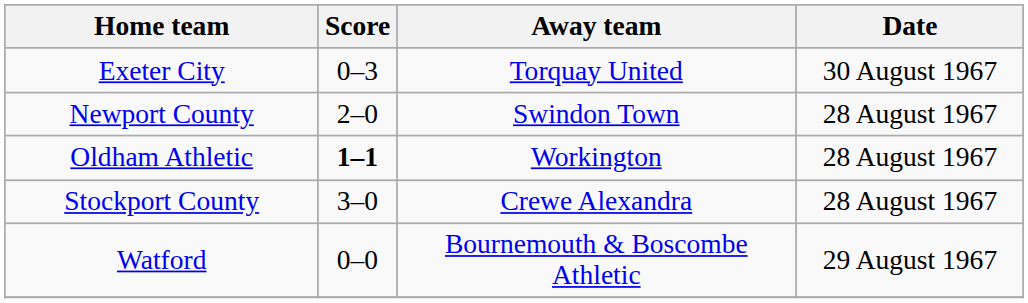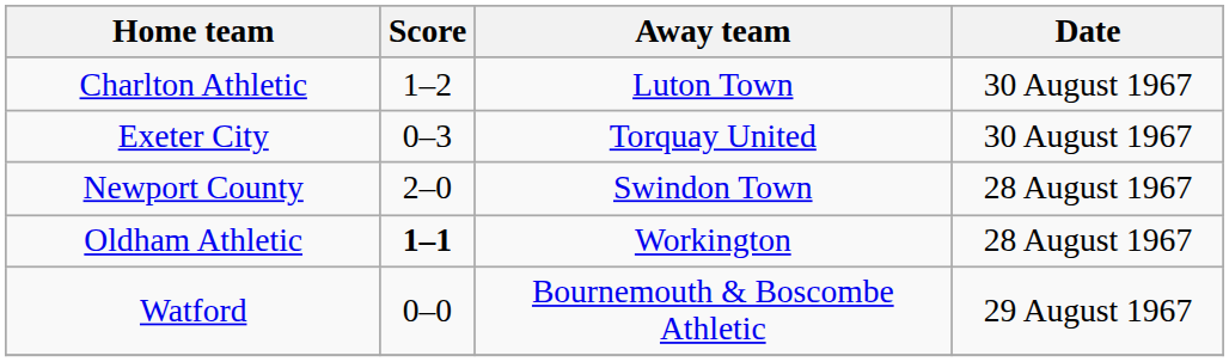+ row: Charlton Athletic | 1–2 | Luton Town | 30 August 1967
- row: Stockport County | 3–0 | Crewe Alexandra | 28 August 1967
